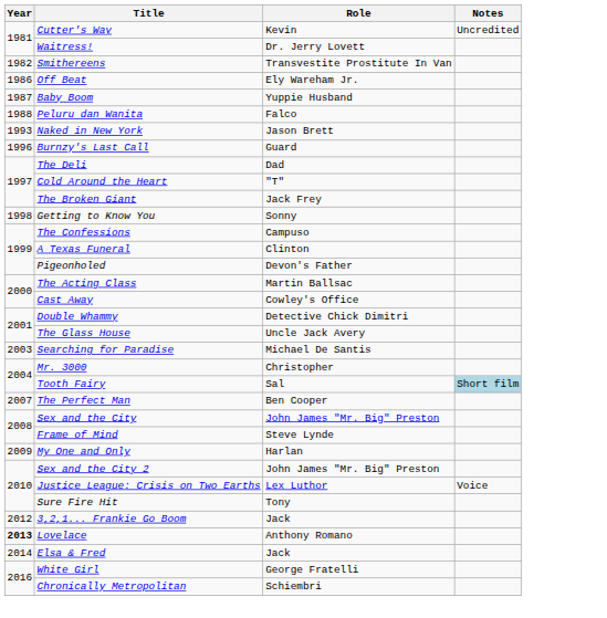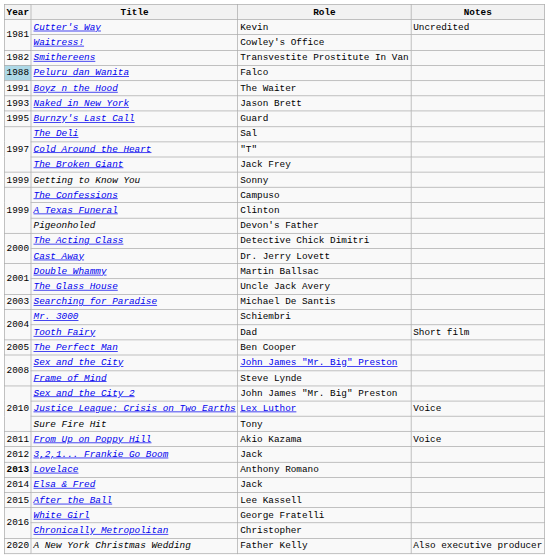Waitress! | Role: Dr. Jerry Lovett -> Cowley's Office
- row: 1986 | Off Beat | Ely Wareham Jr.
- row: 1987 | Baby Boom | Yuppie Husband
Peluru dan Wanita | Year: no background -> lightblue background
+ row: 1991 | Boyz n the Hood | The Waiter
Burnzy's Last Call | Year: 1996 -> 1995
The Deli | Role: Dad -> Sal
Getting to Know You | Year: 1998 -> 1999
The Acting Class | Role: Martin Ballsac -> Detective Chick Dimitri
Cast Away | Role: Cowley's Office -> Dr. Jerry Lovett
Double Whammy | Role: Detective Chick Dimitri -> Martin Ballsac
Mr. 3000 | Role: Christopher -> Schiembri
Tooth Fairy | Role: Sal -> Dad
Tooth Fairy | Notes: lightblue background -> no background
The Perfect Man | Year: 2007 -> 2005
- row: 2009 | My One and Only | Harlan
+ row: 2011 | From Up on Poppy Hill | Akio Kazama | Voice
+ row: 2015 | After the Ball | Lee Kassell
Chronically Metropolitan | Role: Schiembri -> Christopher
+ row: 2020 | A New York Christmas Wedding | Father Kelly | Also executive producer
